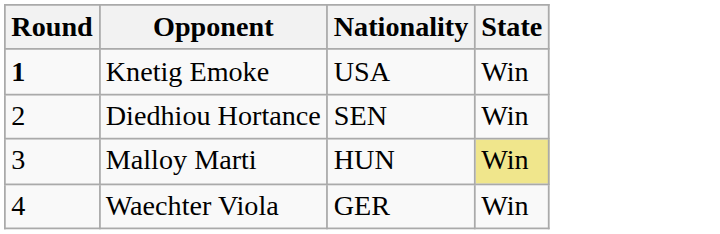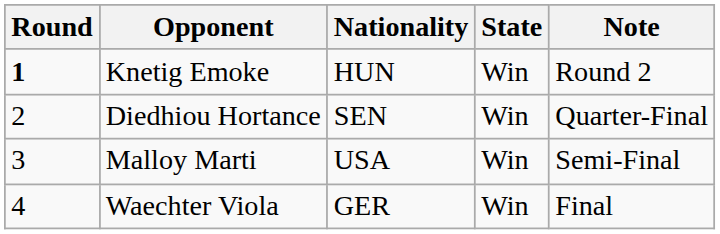+ column: Note | Round 2 | Quarter-Final | Semi-Final | Final
Knetig Emoke | Nationality: USA -> HUN
Malloy Marti | Nationality: HUN -> USA
Malloy Marti | State: khaki background -> no background
